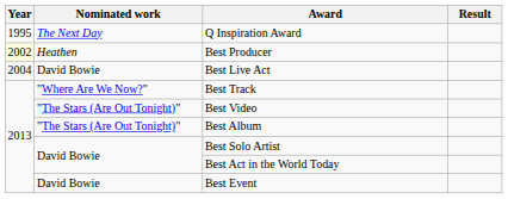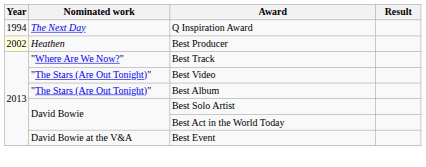Q Inspiration Award | Year: 1995 -> 1994
- row: 2004 | David Bowie | Best Live Act
Best Event | Nominated work: David Bowie -> David Bowie at the V&A
